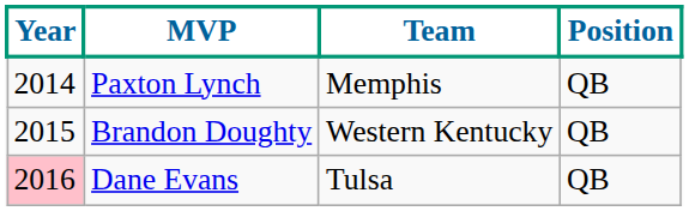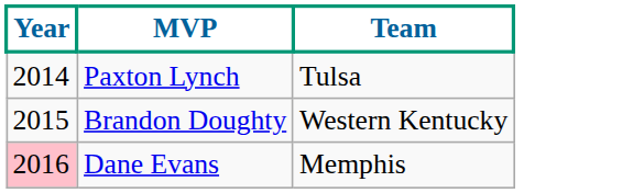- column: Position | QB | QB | QB
Paxton Lynch | Team: Memphis -> Tulsa
Dane Evans | Team: Tulsa -> Memphis
